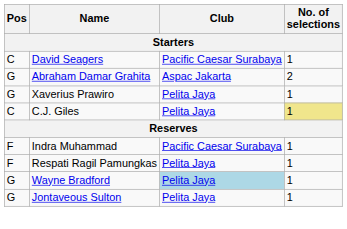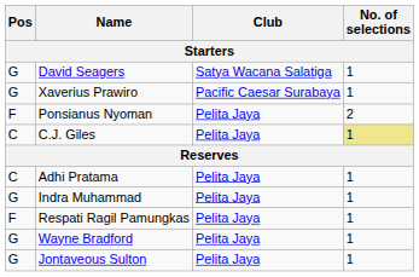David Seagers | Pos: C -> G
David Seagers | Club: Pacific Caesar Surabaya -> Satya Wacana Salatiga
- row: G | Abraham Damar Grahita | Aspac Jakarta | 2
Xaverius Prawiro | Club: Pelita Jaya -> Pacific Caesar Surabaya
+ row: F | Ponsianus Nyoman | Pelita Jaya | 2
+ row: C | Adhi Pratama | Pelita Jaya | 1
Indra Muhammad | Pos: F -> G
Indra Muhammad | Club: Pacific Caesar Surabaya -> Pelita Jaya
Wayne Bradford | Club: lightblue background -> no background
